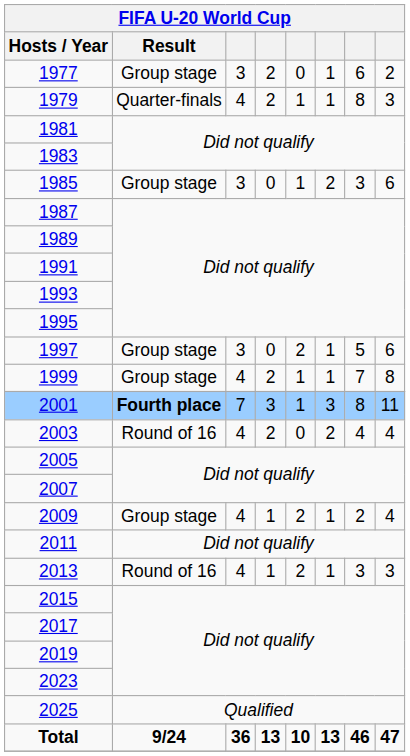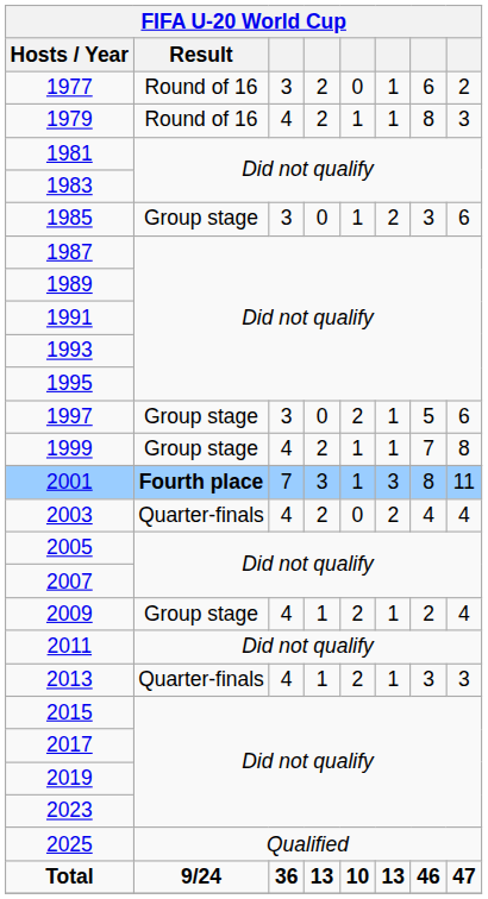1977 | Result: Group stage -> Round of 16
1979 | Result: Quarter-finals -> Round of 16
2003 | Result: Round of 16 -> Quarter-finals
2013 | Result: Round of 16 -> Quarter-finals
